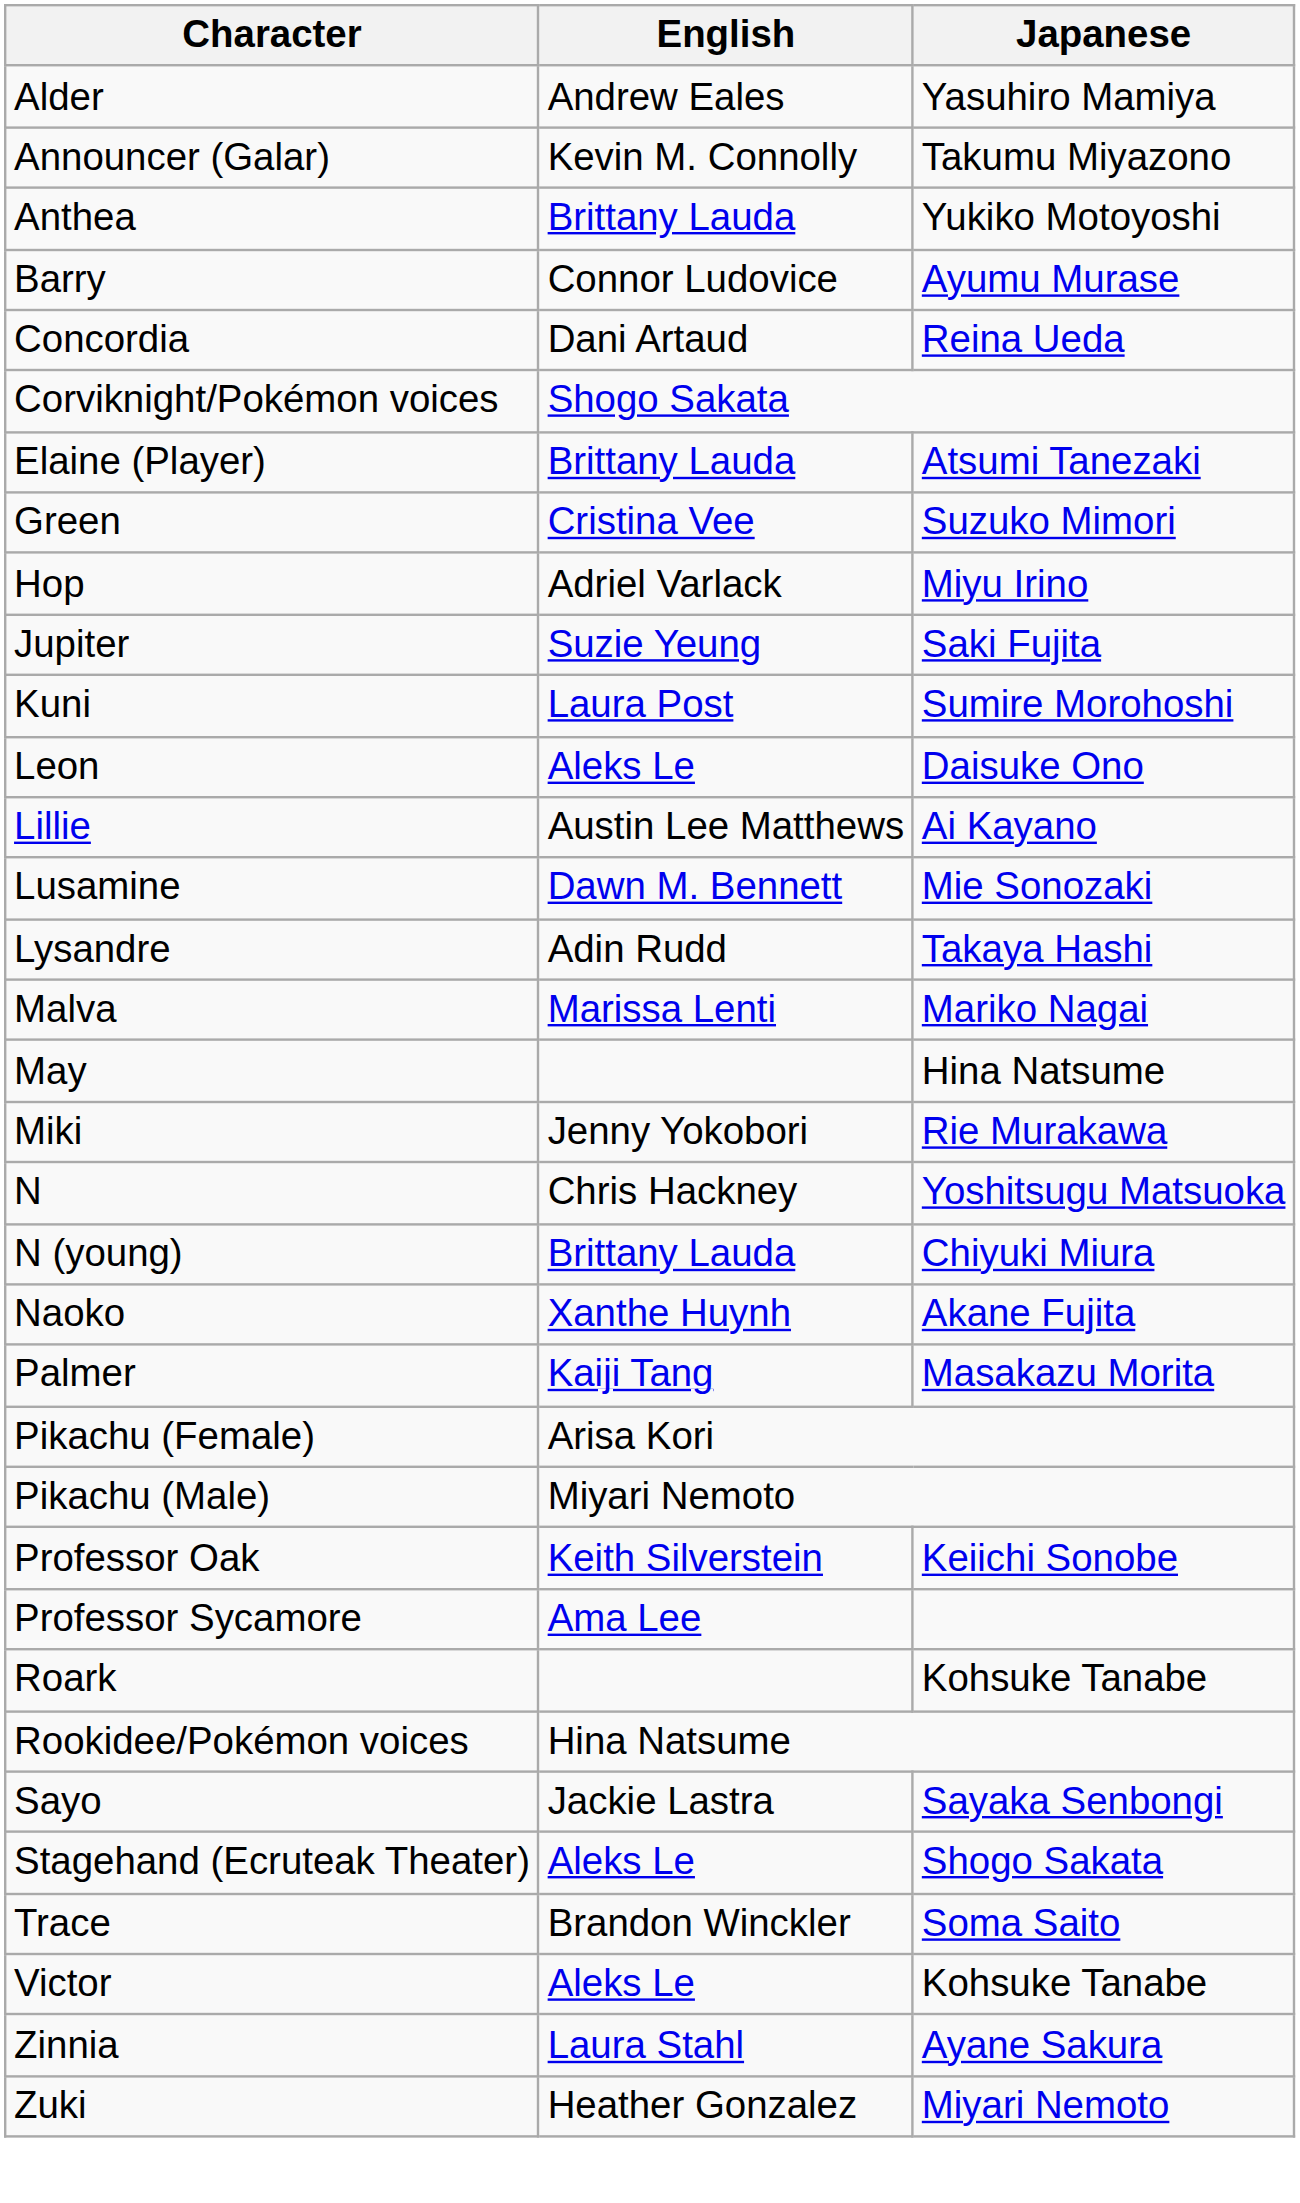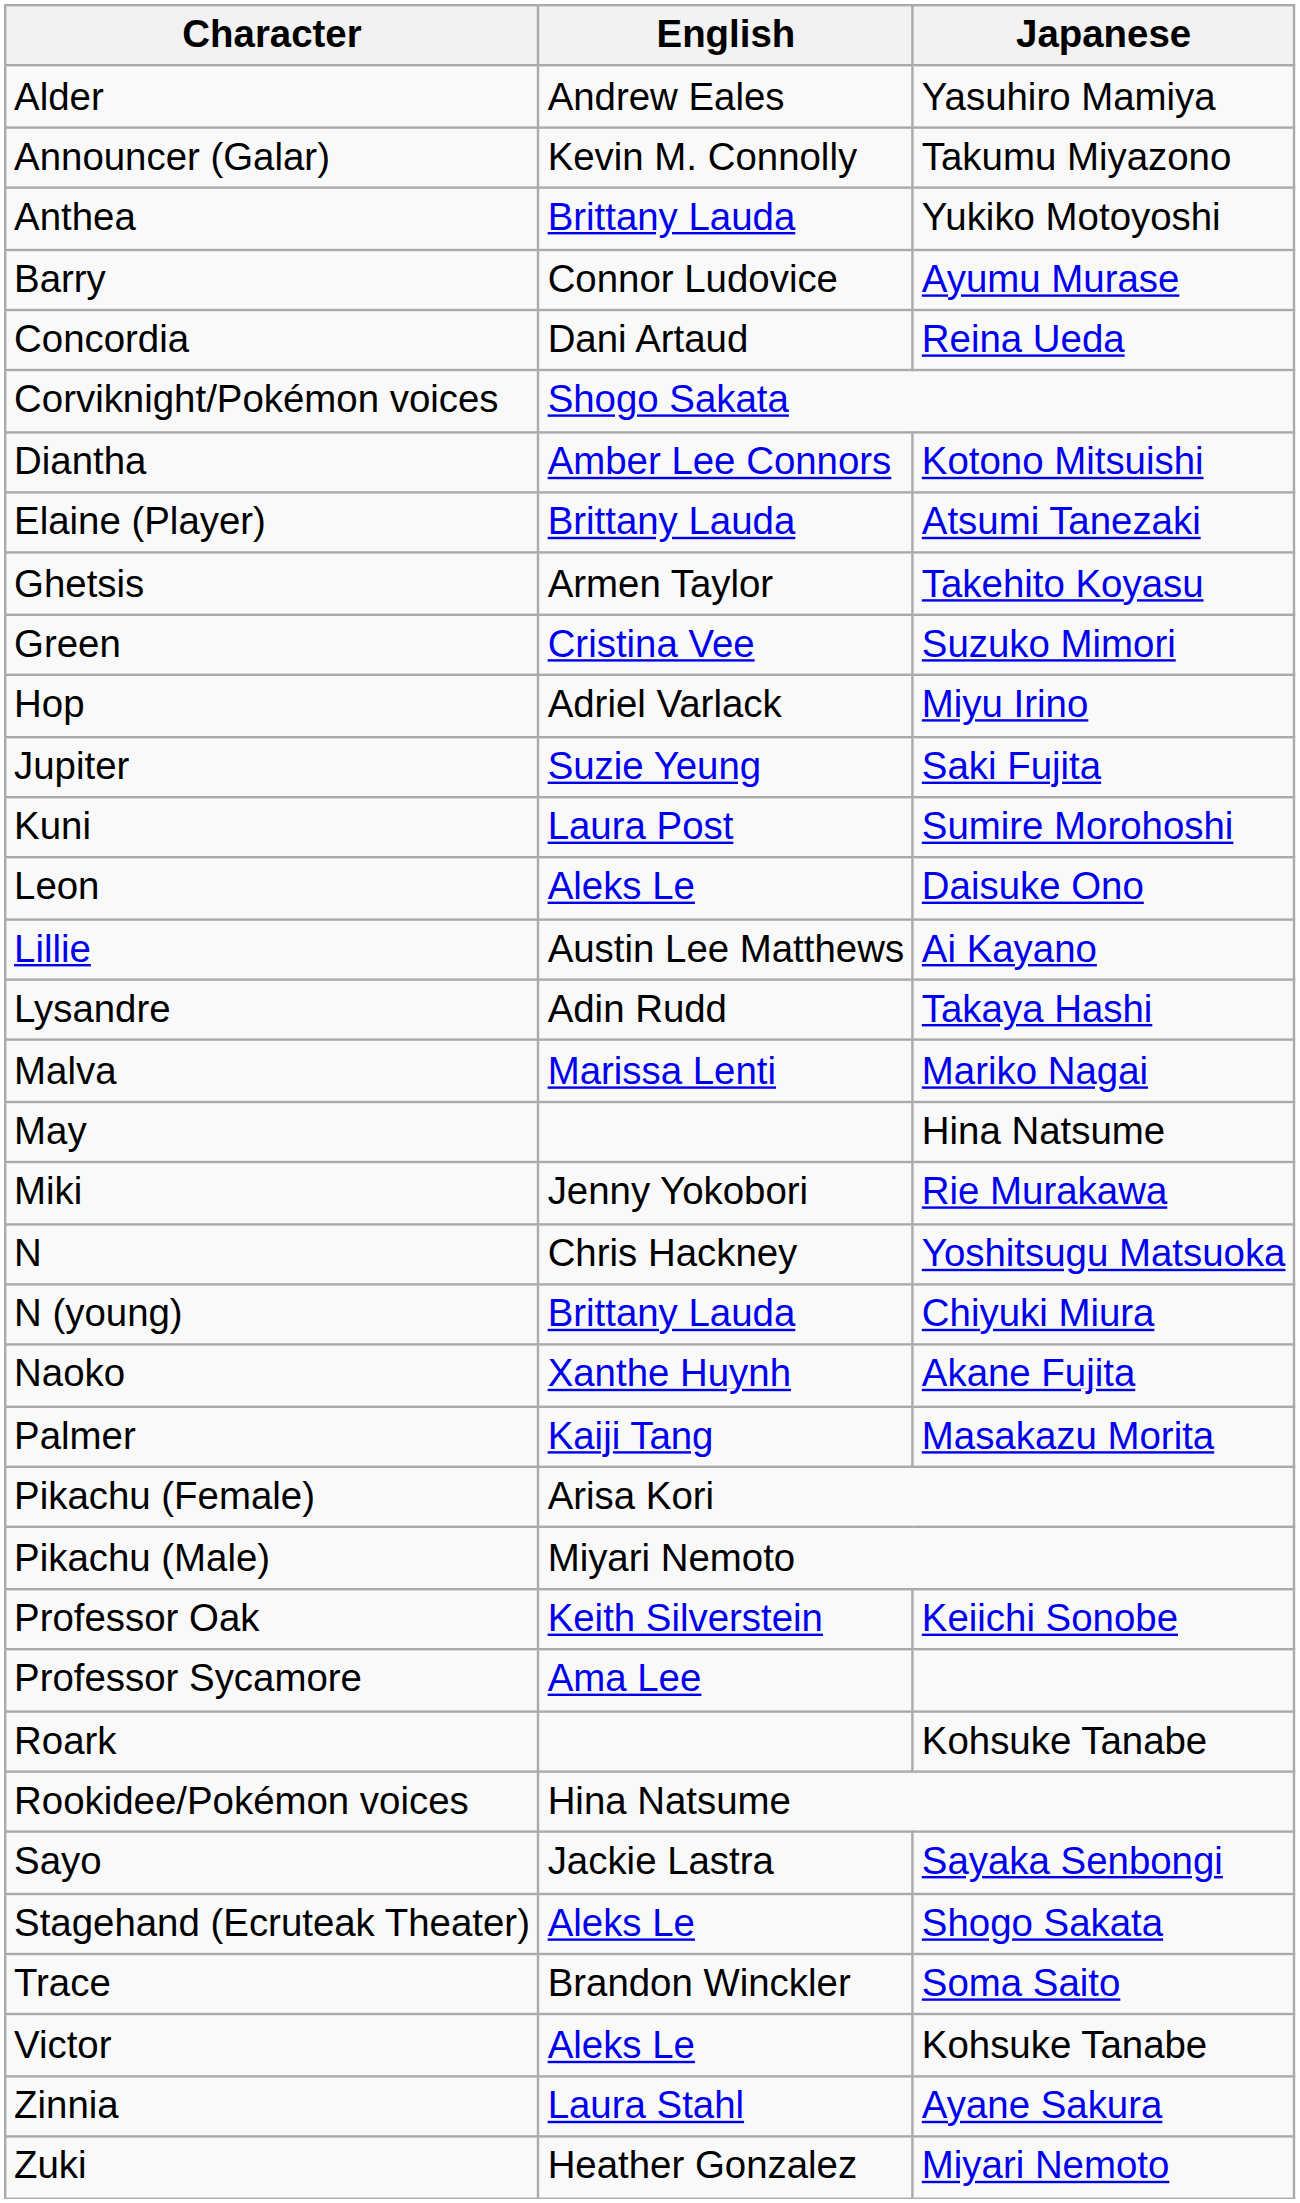+ row: Diantha | Amber Lee Connors | Kotono Mitsuishi
+ row: Ghetsis | Armen Taylor | Takehito Koyasu
- row: Lusamine | Dawn M. Bennett | Mie Sonozaki
